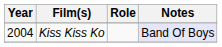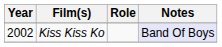Kiss Kiss Ko | Year: 2004 -> 2002
